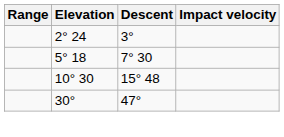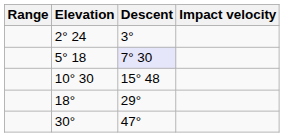5° 18 | Descent: no background -> lavender background
+ row: 18° | 29°
